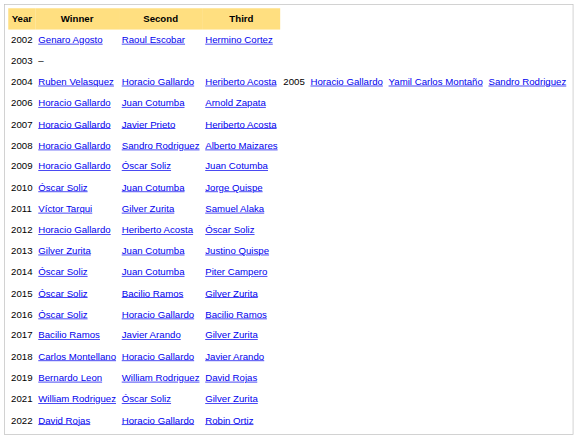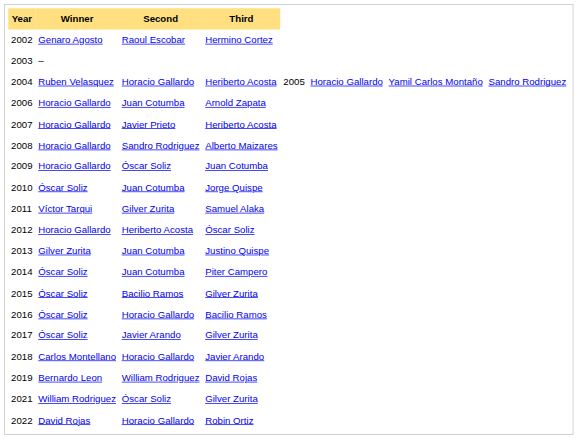2017 | Winner: Bacilio Ramos -> Óscar Soliz
